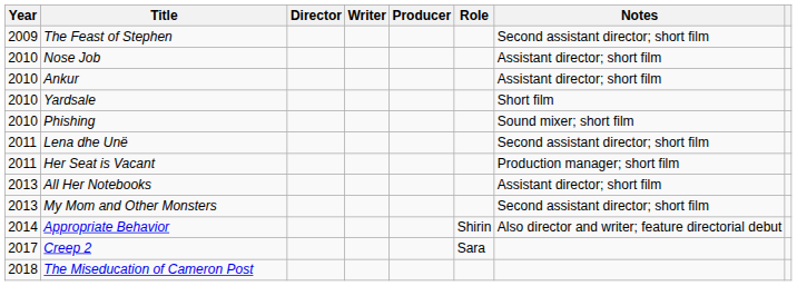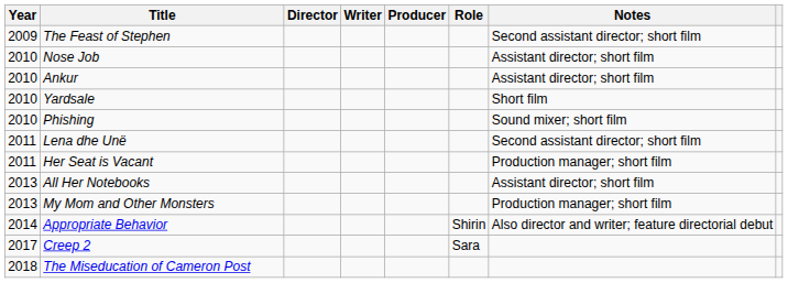My Mom and Other Monsters | Notes: Second assistant director; short film -> Production manager; short film
